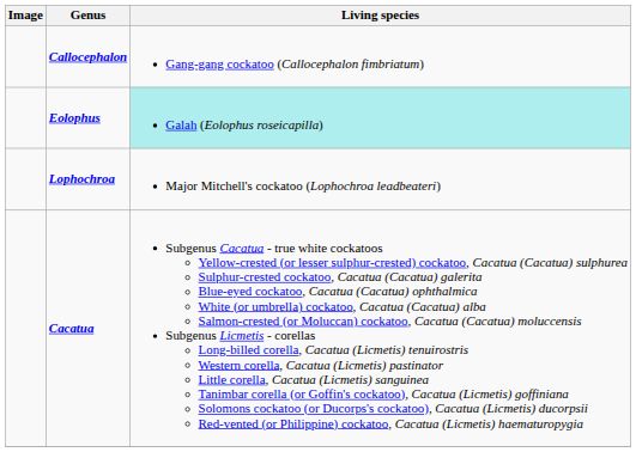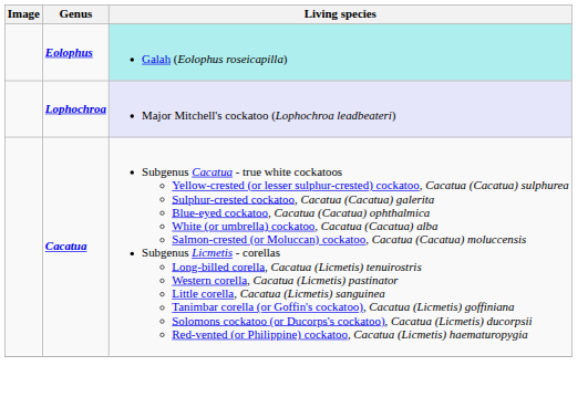- row: Callocephalon | Gang-gang cockatoo (Callocephalon fimbriatum)
Lophochroa | Living species: no background -> lavender background
